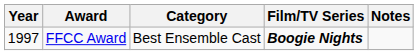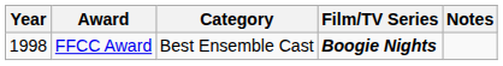FFCC Award | Year: 1997 -> 1998
